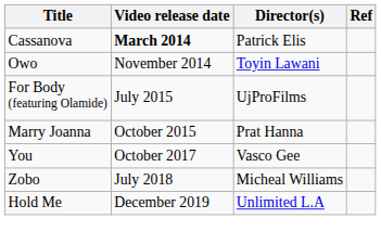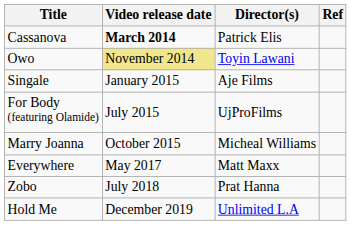Owo | Video release date: no background -> khaki background
+ row: Singale | January 2015 | Aje Films
Marry Joanna | Director(s): Prat Hanna -> Micheal Williams
+ row: Everywhere | May 2017 | Matt Maxx
- row: You | October 2017 | Vasco Gee
Zobo | Director(s): Micheal Williams -> Prat Hanna
